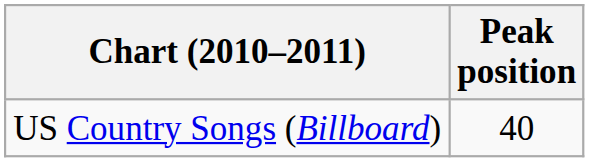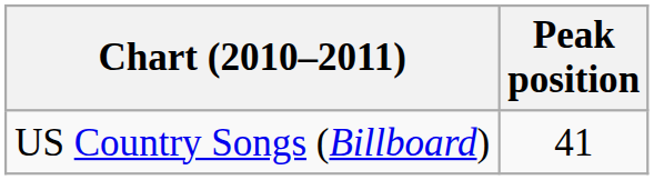US Country Songs (Billboard) | Peak position: 40 -> 41
